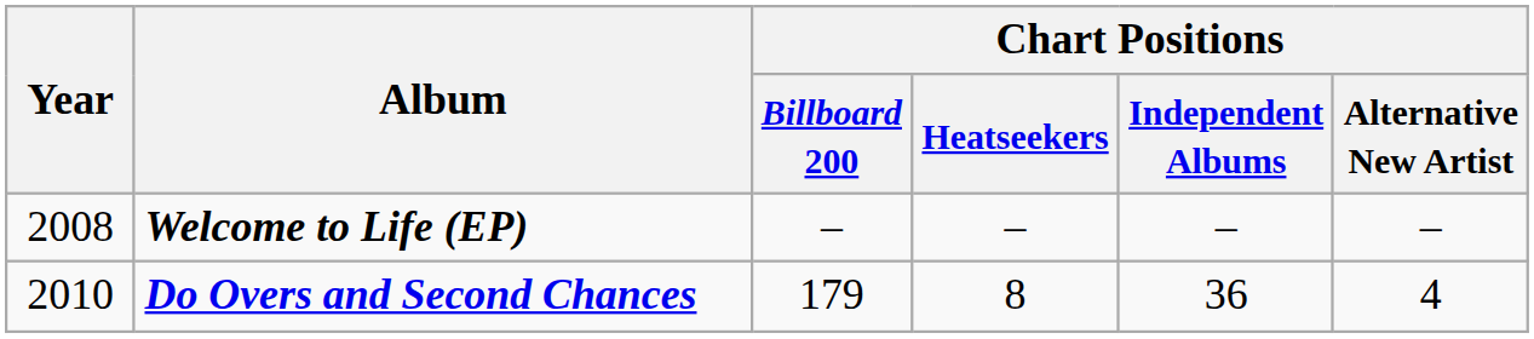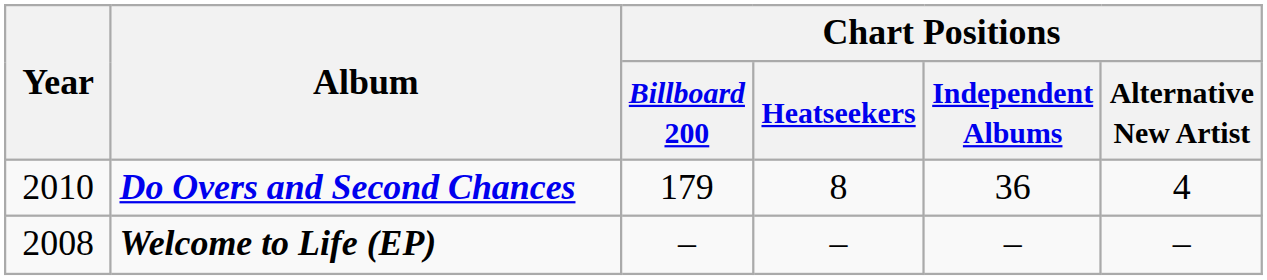rows swapped: Welcome to Life (EP) <-> Do Overs and Second Chances
